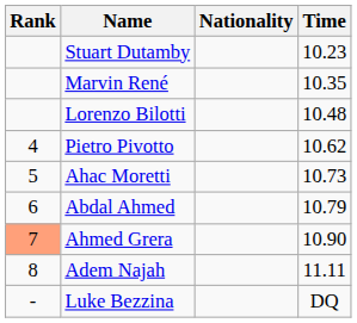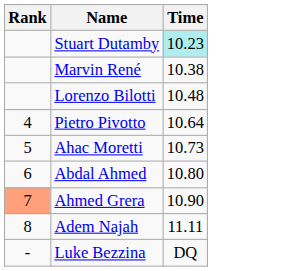- column: Nationality
Stuart Dutamby | Time: no background -> paleturquoise background
Marvin René | Time: 10.35 -> 10.38
Pietro Pivotto | Time: 10.62 -> 10.64
Abdal Ahmed | Time: 10.79 -> 10.80
